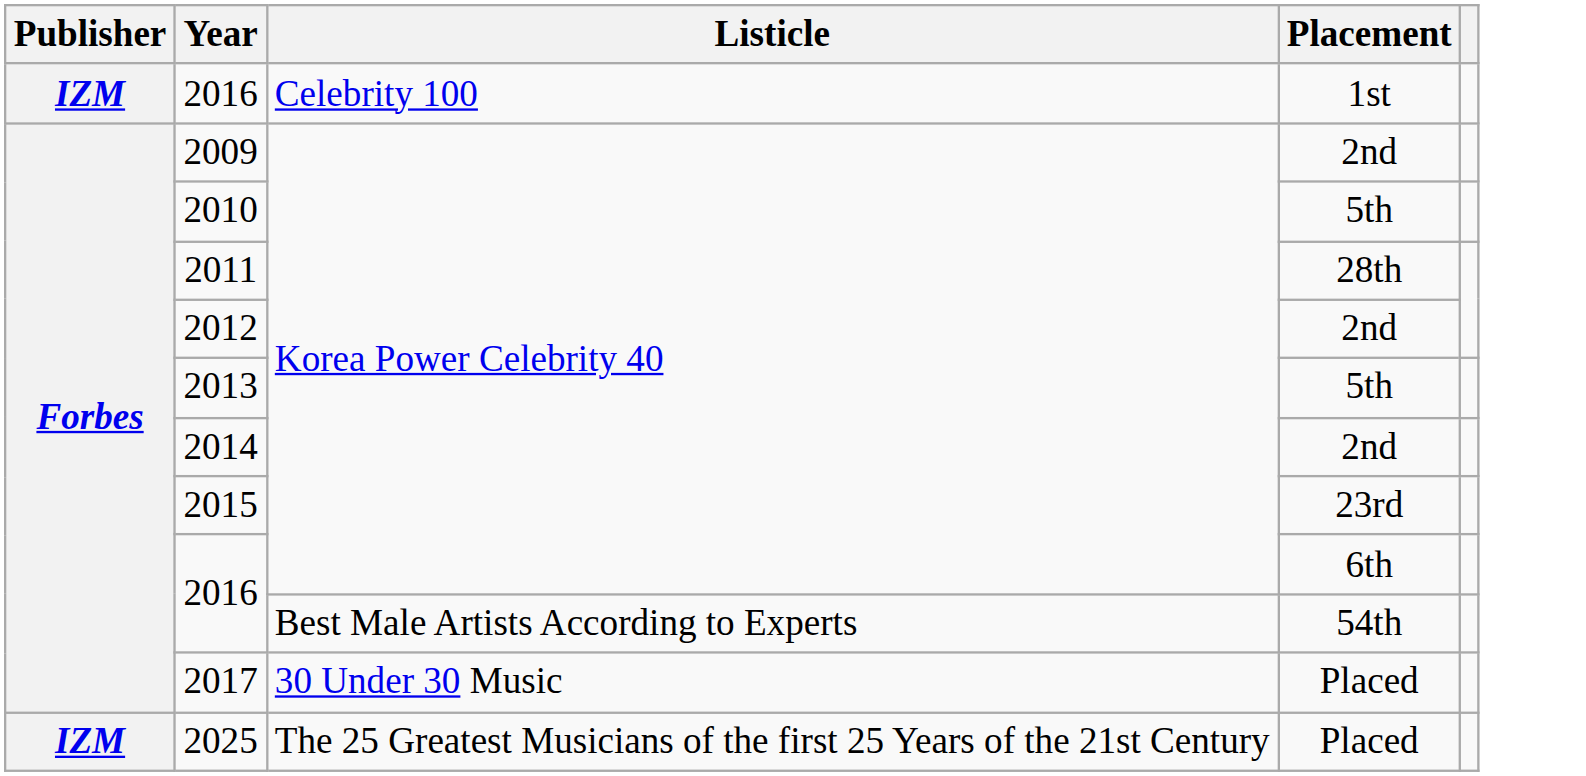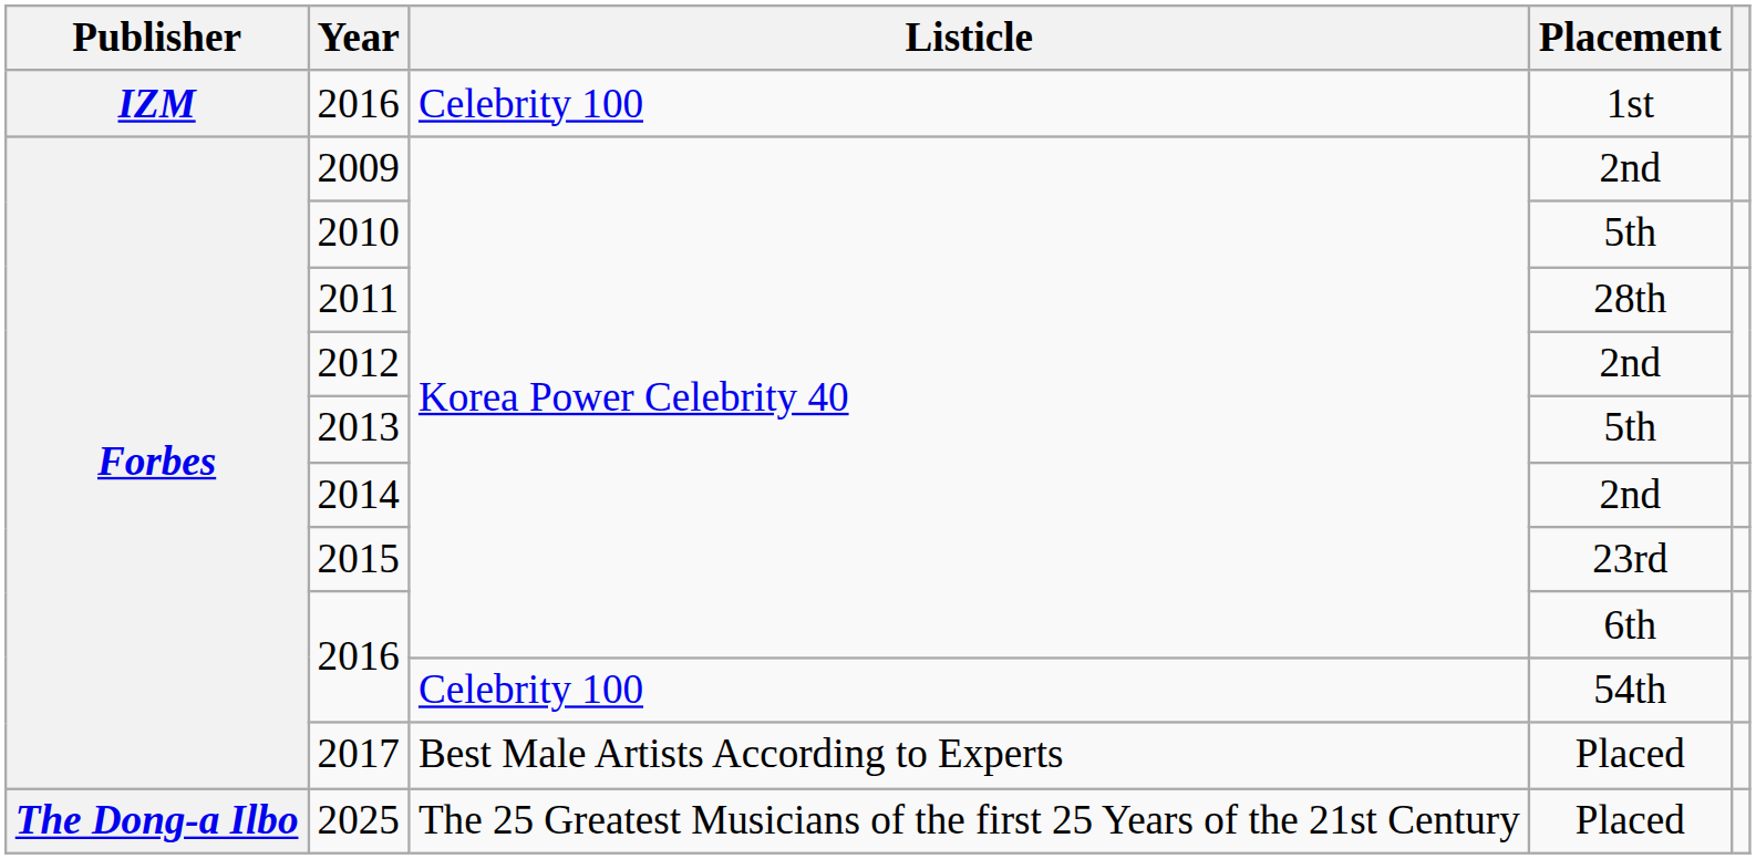2016 / 54th | Listicle: Best Male Artists According to Experts -> Celebrity 100
2017 | Listicle: 30 Under 30 Music -> Best Male Artists According to Experts
2025 | Publisher: IZM -> The Dong-a Ilbo
